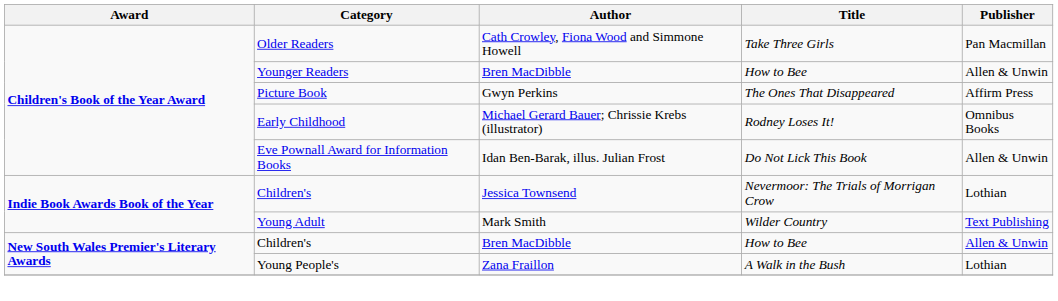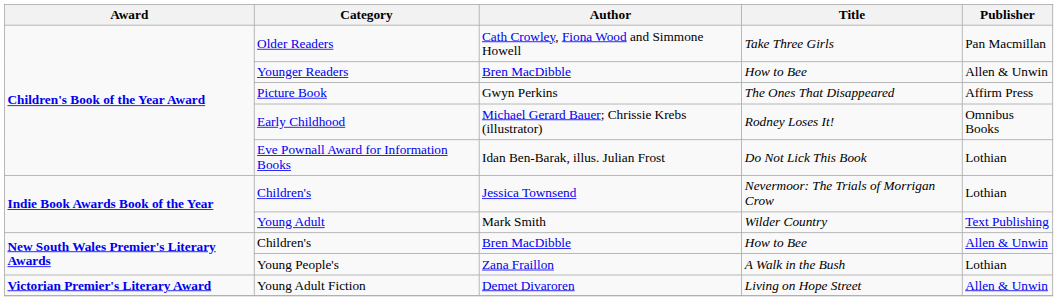Eve Pownall Award for Information Books | Publisher: Allen & Unwin -> Lothian
+ row: Victorian Premier's Literary Award | Young Adult Fiction | Demet Divaroren | Living on Hope Street | Allen & Unwin
